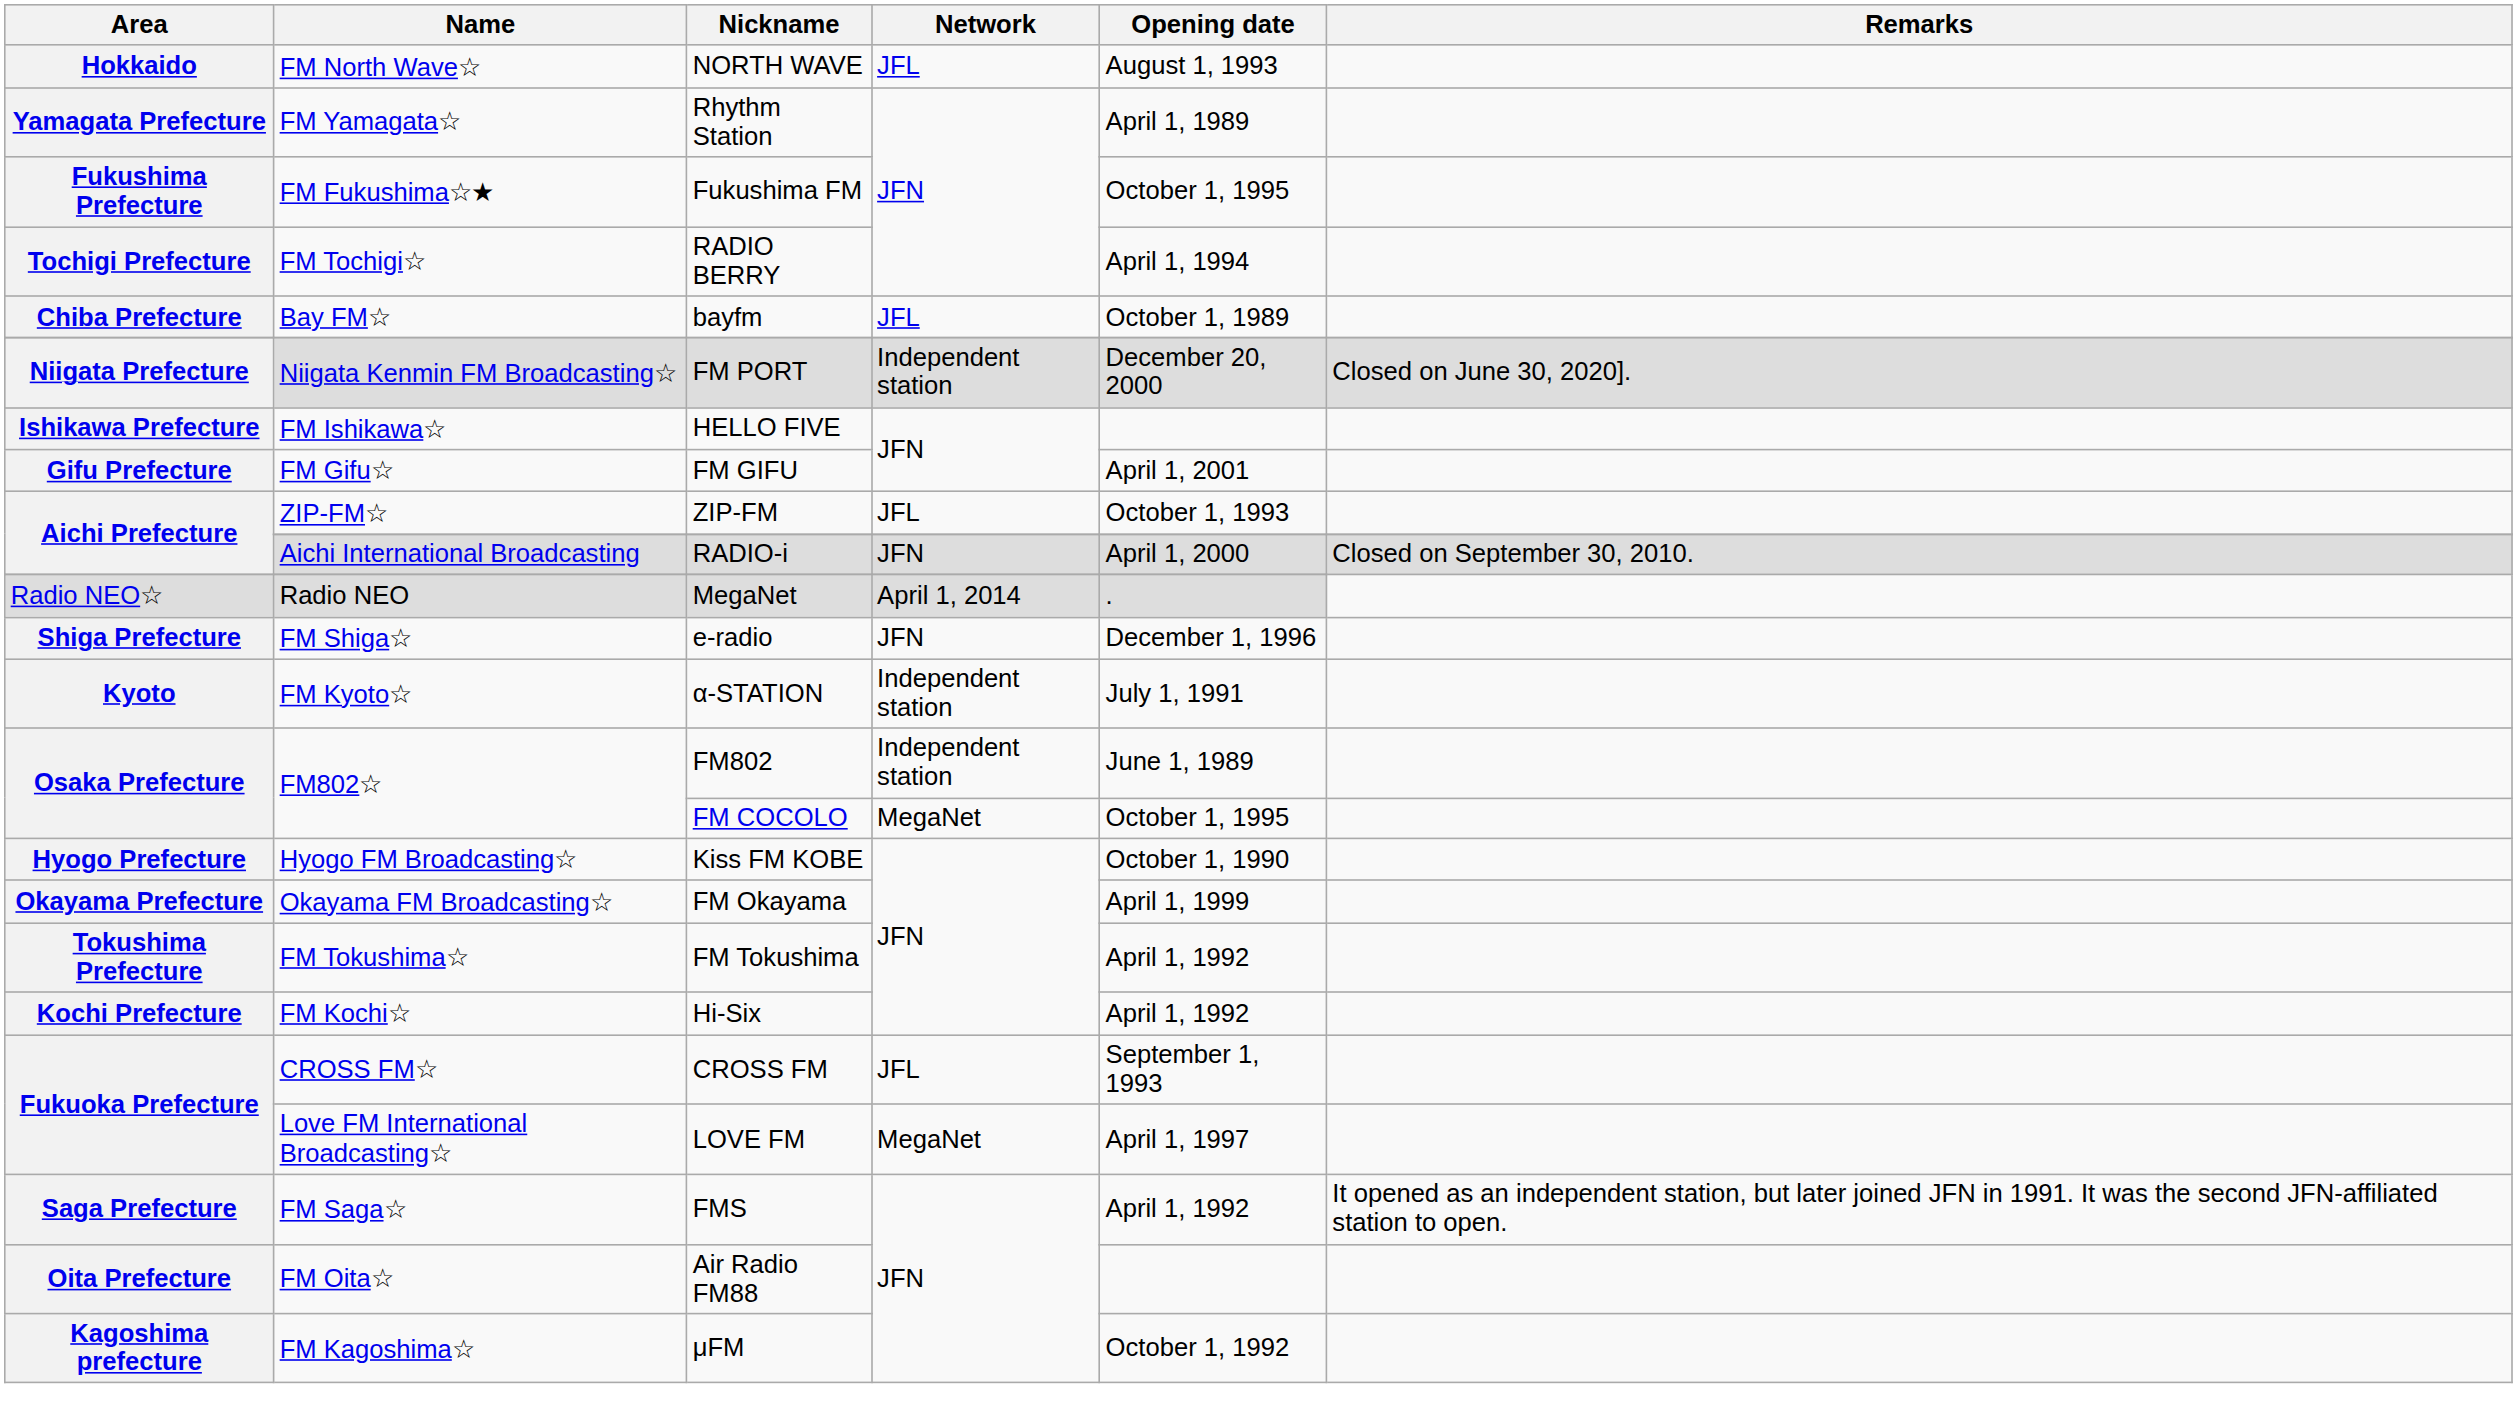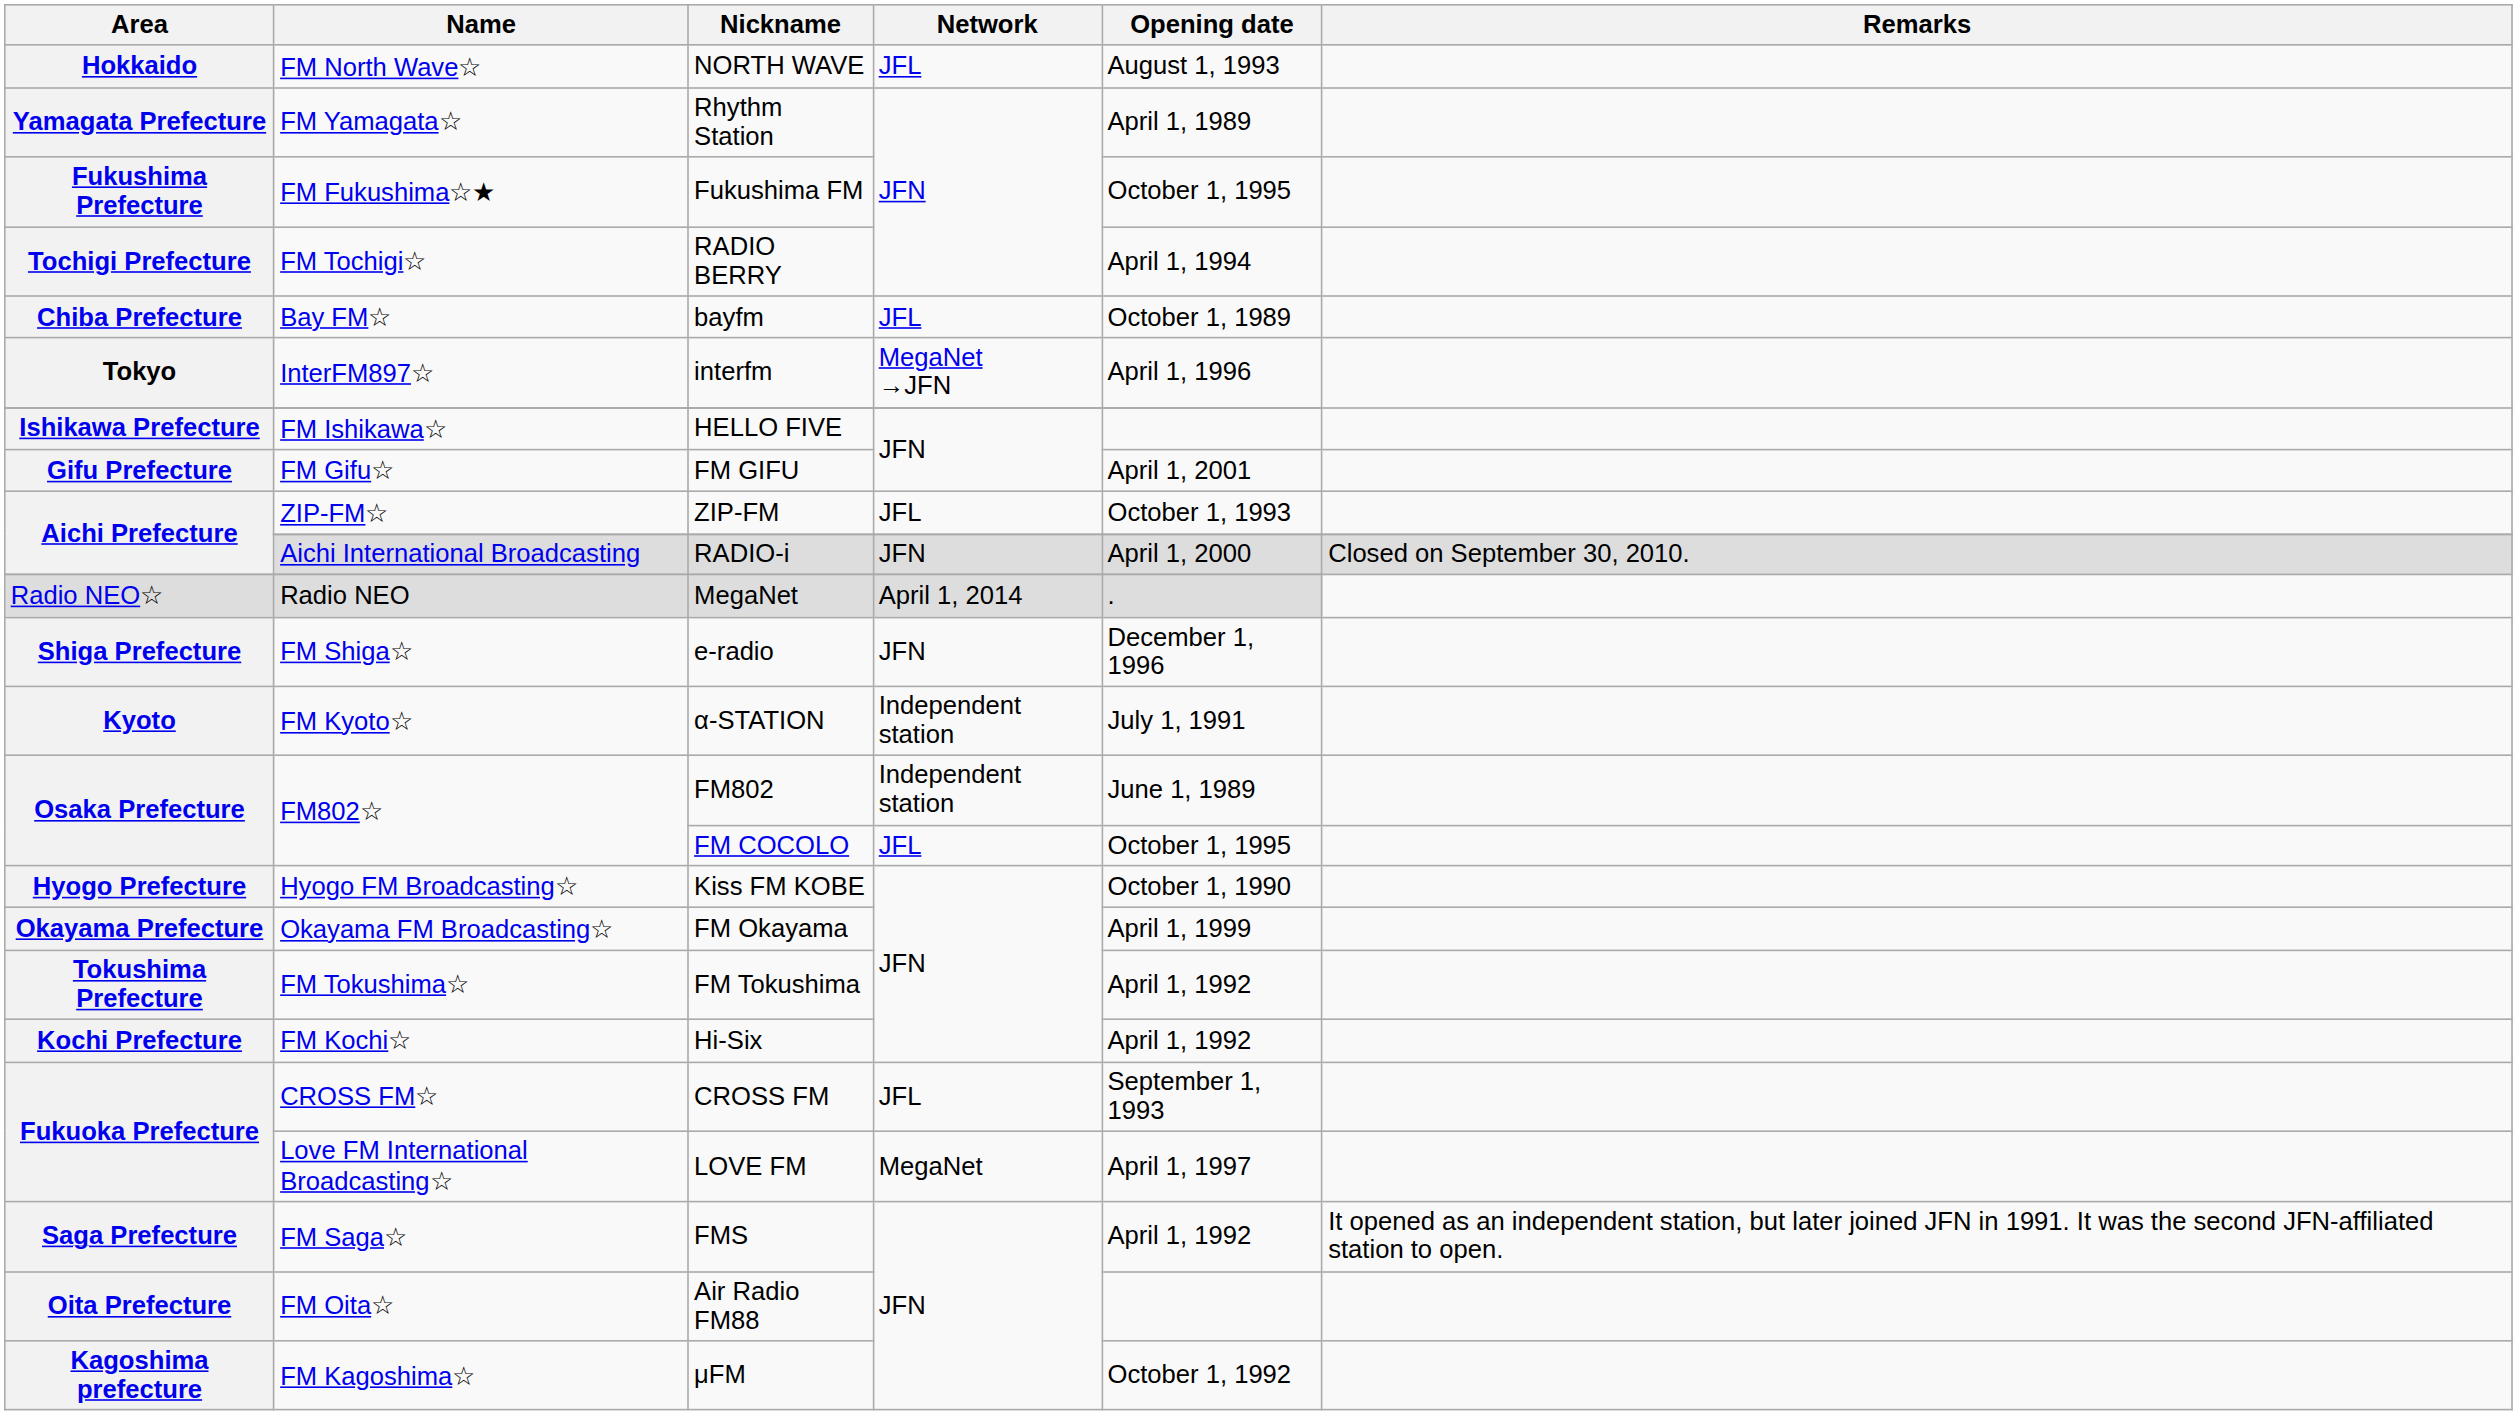+ row: Tokyo | InterFM897☆ | interfm | MegaNet →JFN | April 1, 1996
- row: Niigata Prefecture | Niigata Kenmin FM Broadcasting☆ | FM PORT | Independent station | December 20, 2000 | Closed on June 30, 2020].
FM COCOLO | Network: MegaNet -> JFL
